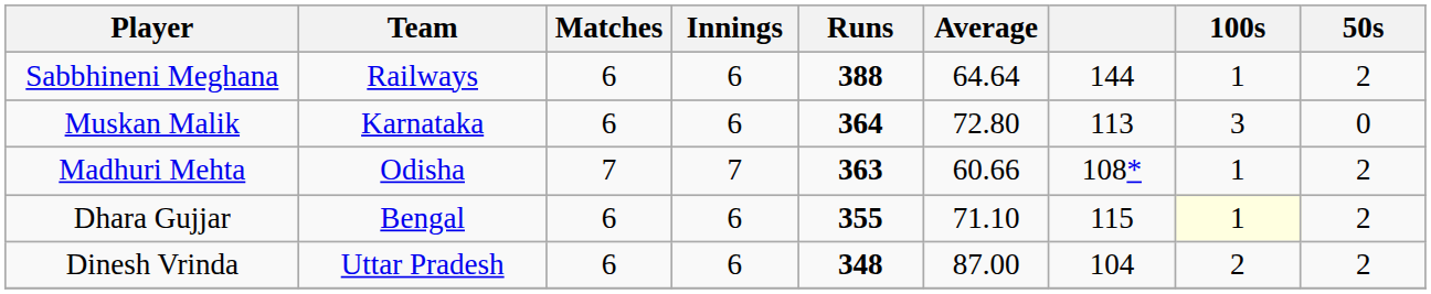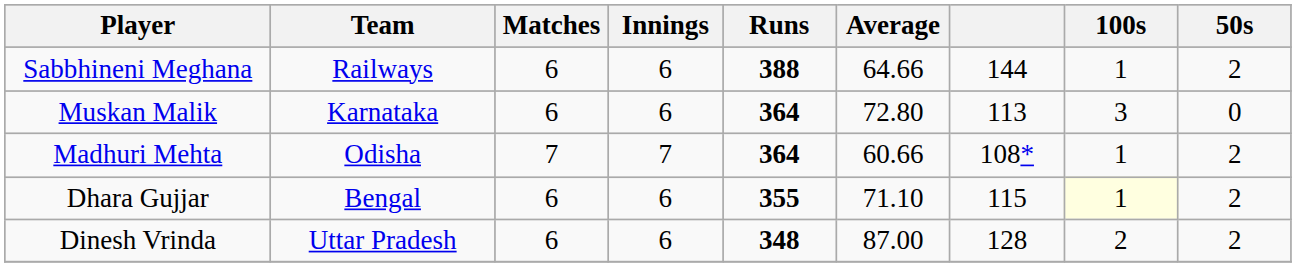Sabbhineni Meghana | Average: 64.64 -> 64.66
Madhuri Mehta | Runs: 363 -> 364
Dinesh Vrinda | column 7: 104 -> 128
